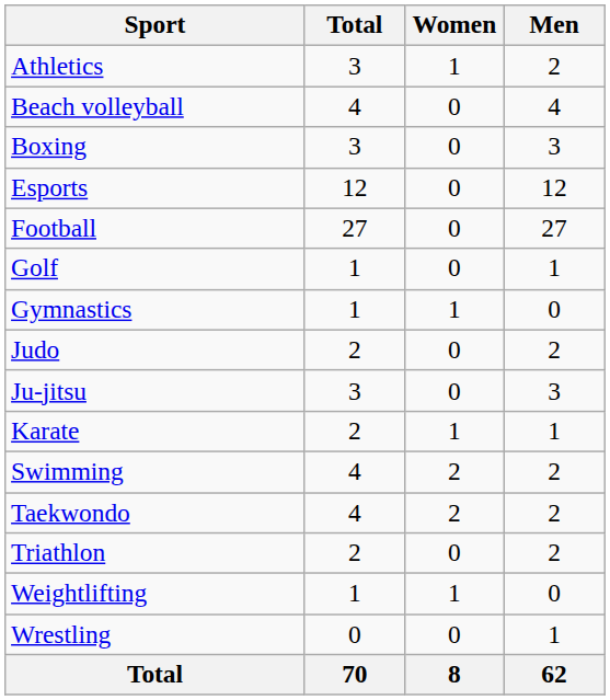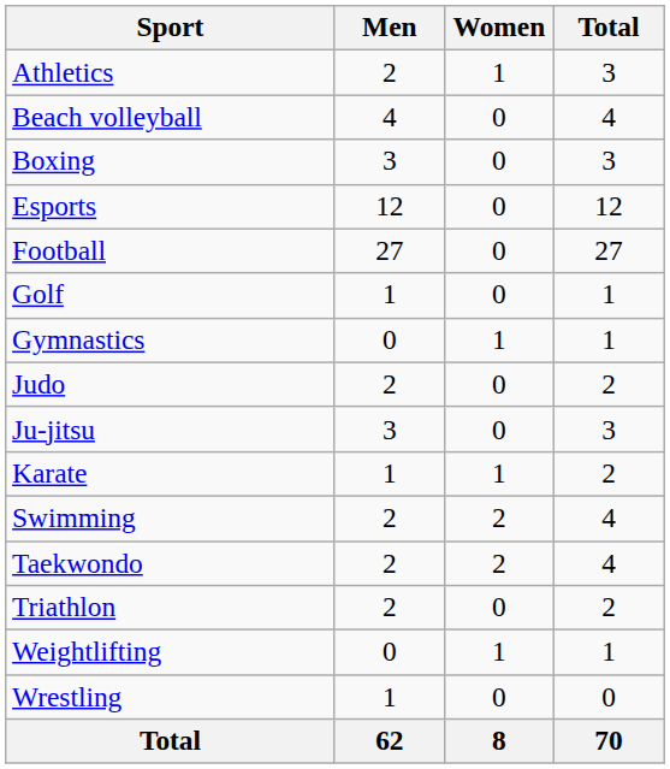columns swapped: Men <-> Total
